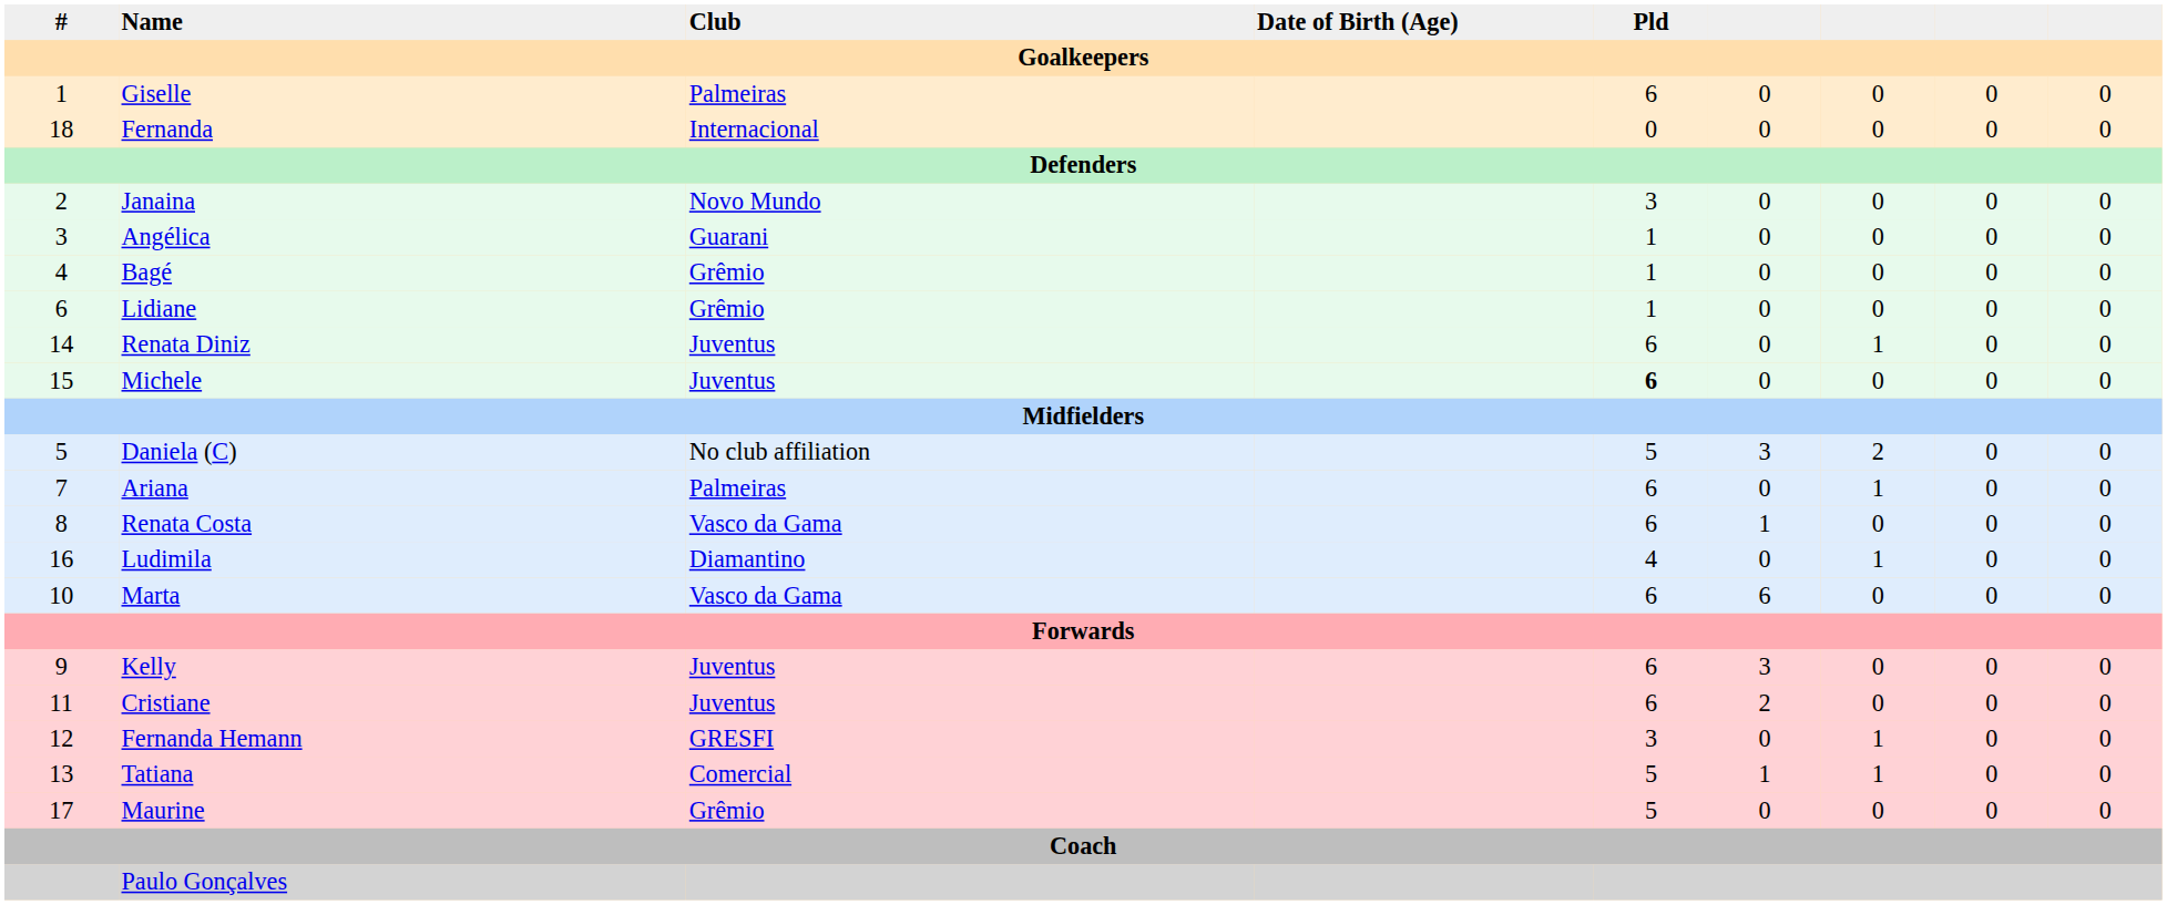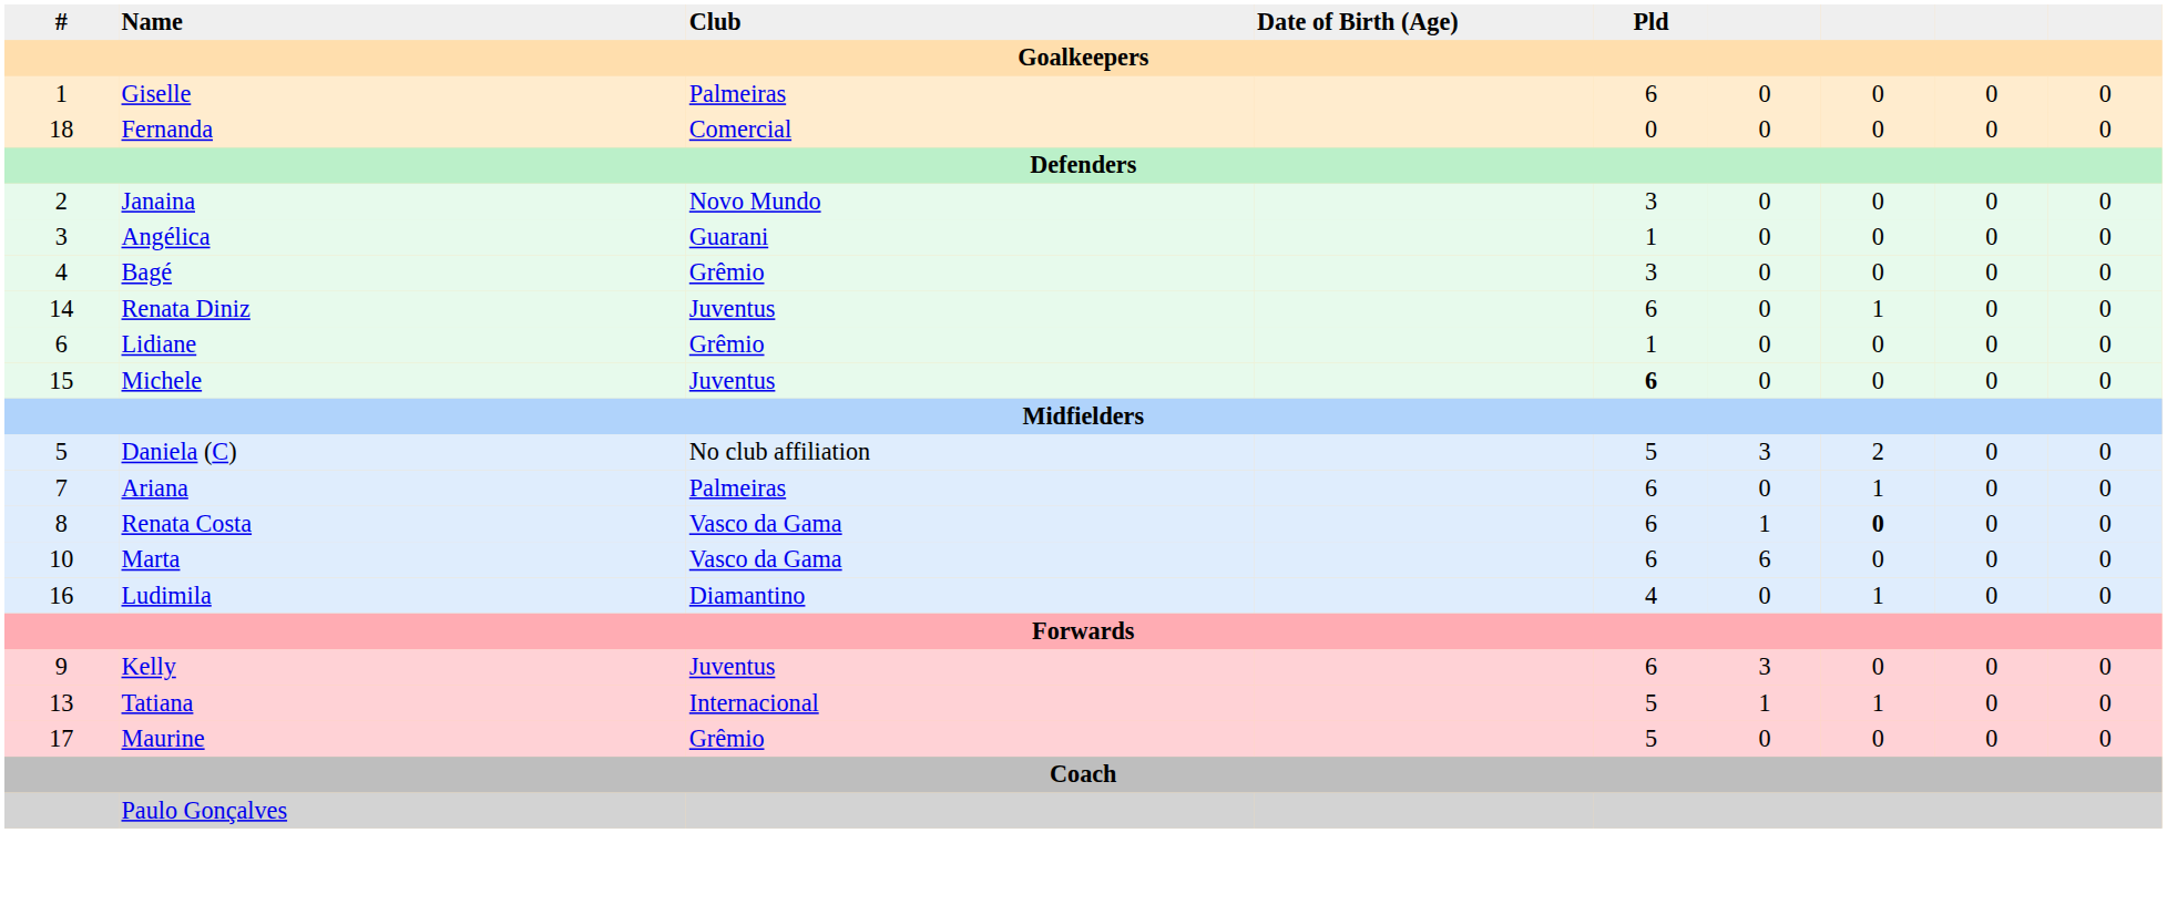Fernanda | Club: Internacional -> Comercial
Bagé | Pld: 1 -> 3
rows swapped: Lidiane <-> Renata Diniz
Renata Costa | column 7: normal -> bold
rows swapped: Marta <-> Ludimila
- row: 11 | Cristiane | Juventus | 6 | 2 | 0 | 0 | 0
- row: 12 | Fernanda Hemann | GRESFI | 3 | 0 | 1 | 0 | 0
Tatiana | Club: Comercial -> Internacional
